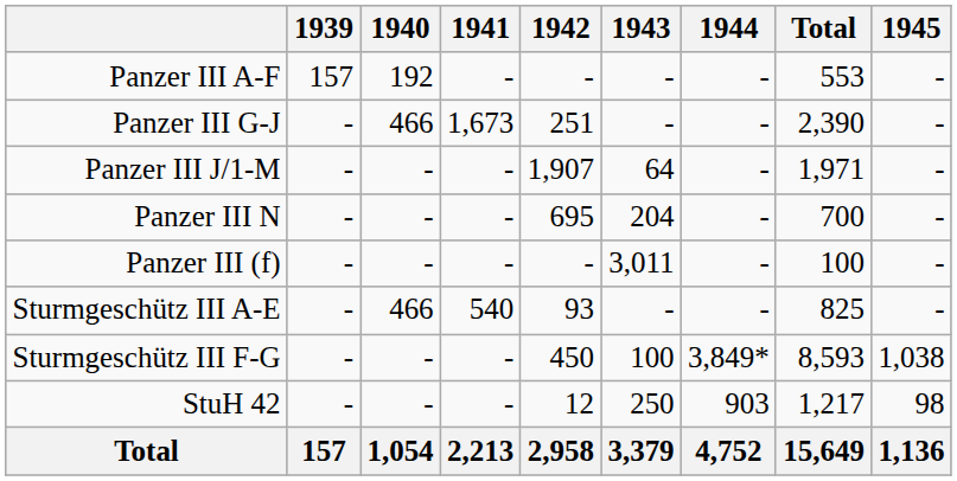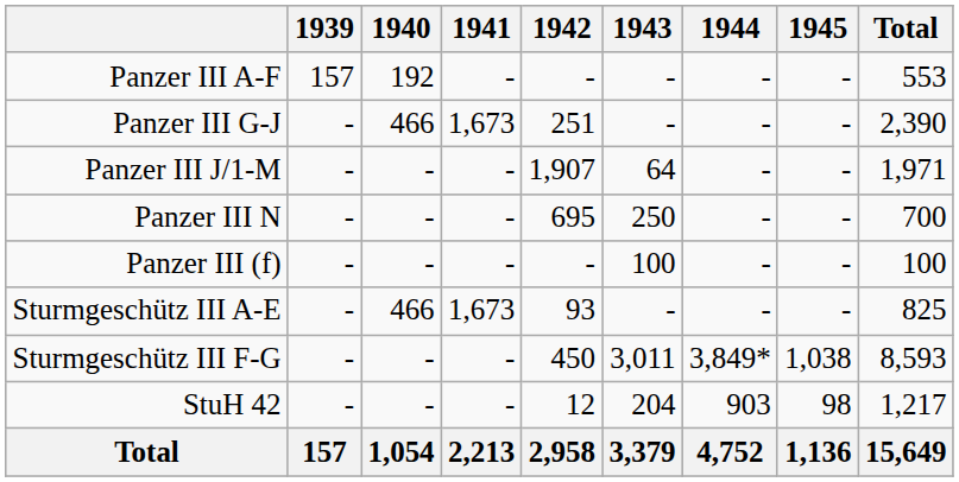columns swapped: 1945 <-> Total
Panzer III N | 1943: 204 -> 250
Panzer III (f) | 1943: 3,011 -> 100
Sturmgeschütz III A-E | 1941: 540 -> 1,673
Sturmgeschütz III F-G | 1943: 100 -> 3,011
StuH 42 | 1943: 250 -> 204
